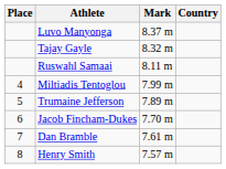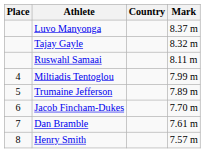columns swapped: Country <-> Mark
